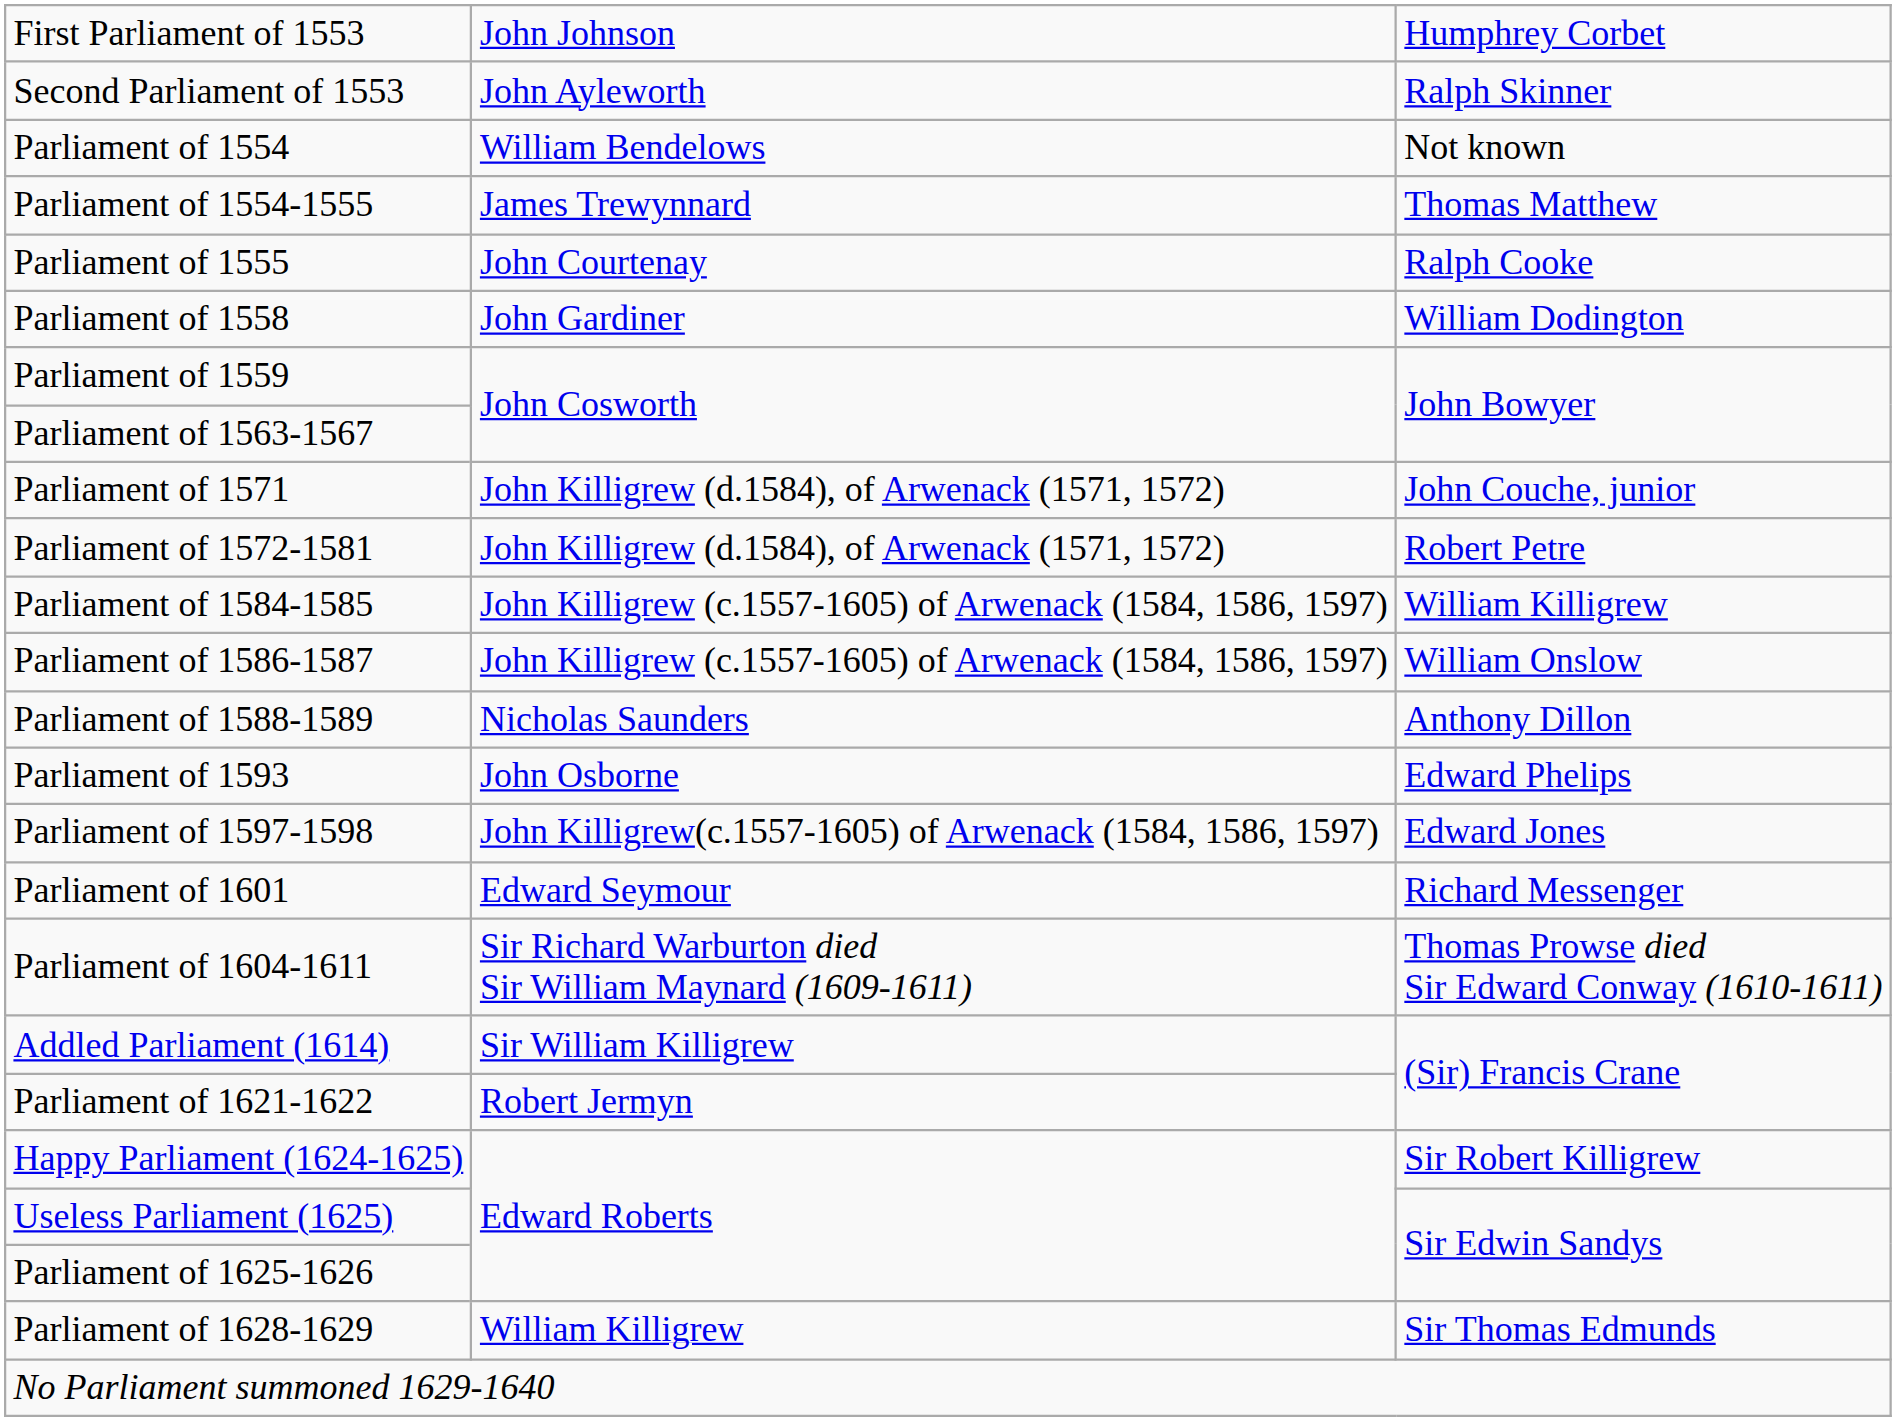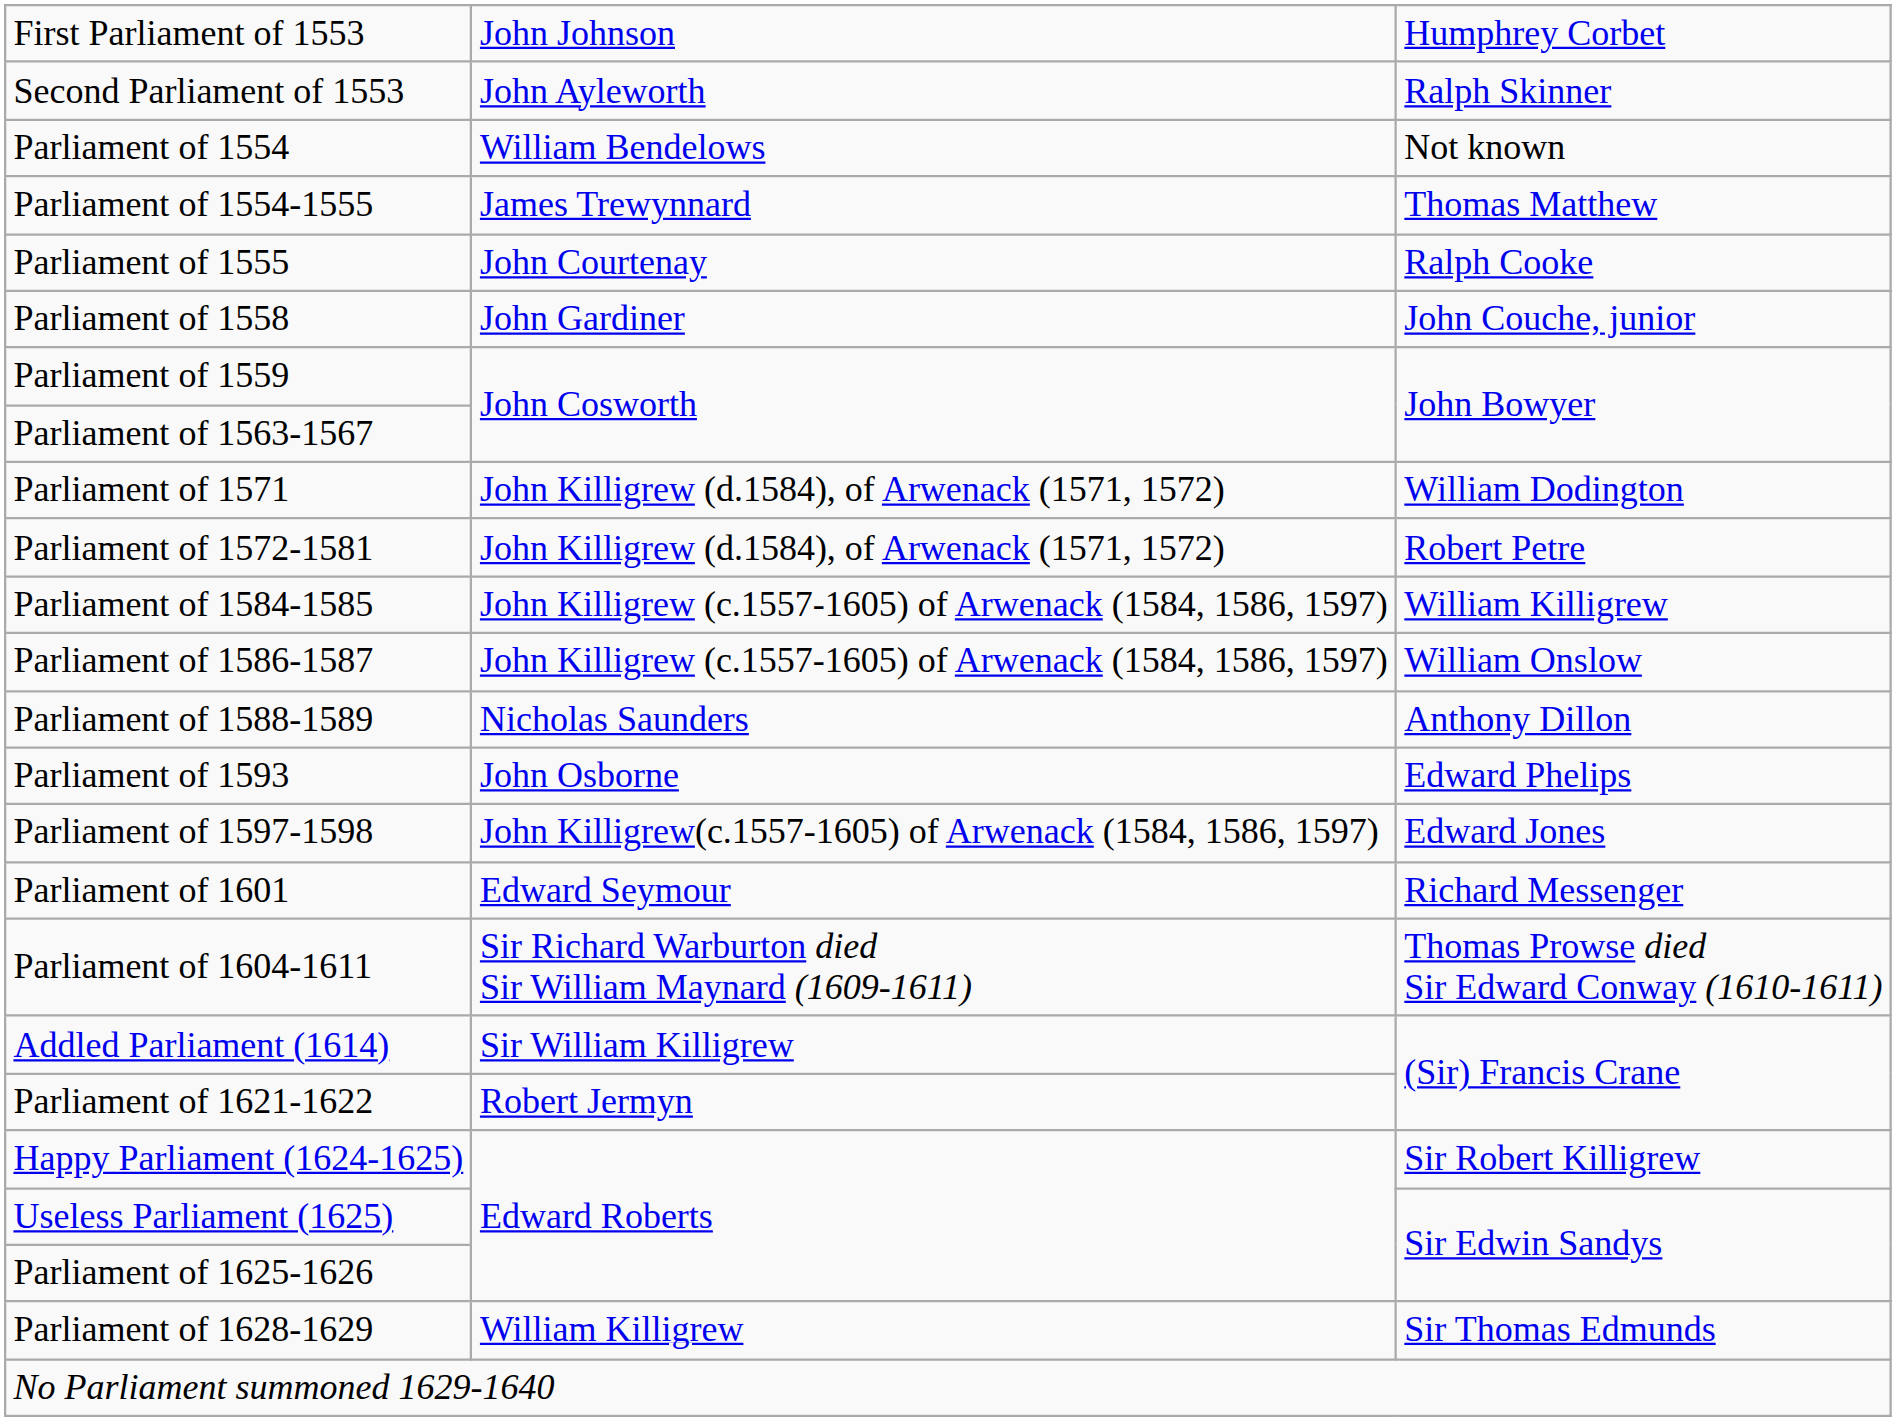Parliament of 1558 | column 3: William Dodington -> John Couche, junior
Parliament of 1571 | column 3: John Couche, junior -> William Dodington
